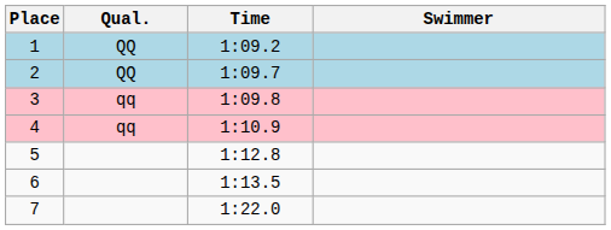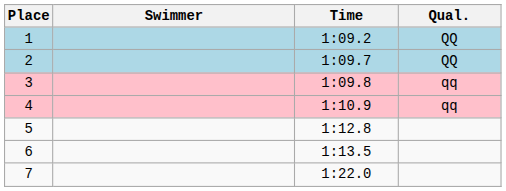columns swapped: Swimmer <-> Qual.
